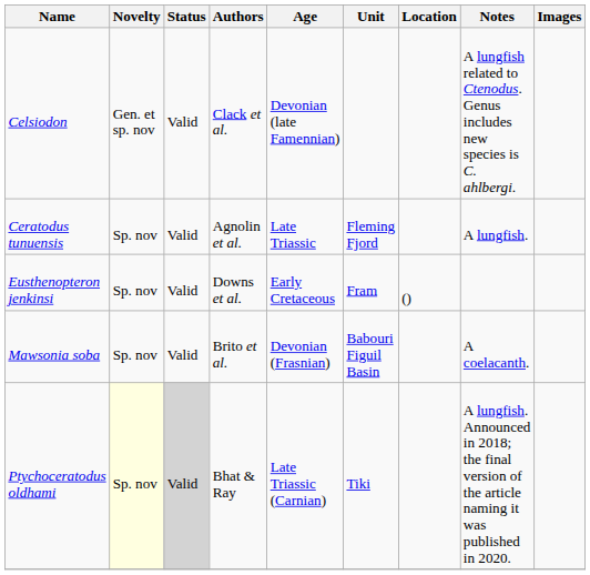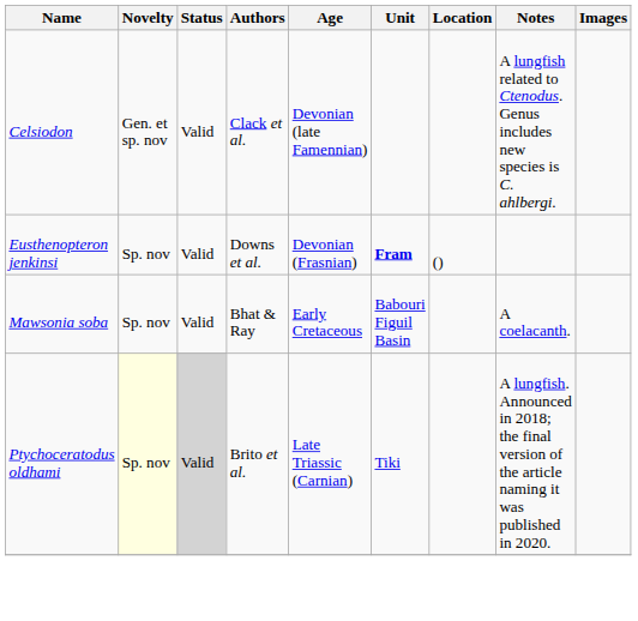- row: Ceratodus tunuensis | Sp. nov | Valid | Agnolin et al. | Late Triassic | Fleming Fjord | A lungfish.
Eusthenopteron jenkinsi | Age: Early Cretaceous -> Devonian (Frasnian)
Eusthenopteron jenkinsi | Unit: normal -> bold
Mawsonia soba | Authors: Brito et al. -> Bhat & Ray
Mawsonia soba | Age: Devonian (Frasnian) -> Early Cretaceous
Ptychoceratodus oldhami | Authors: Bhat & Ray -> Brito et al.
